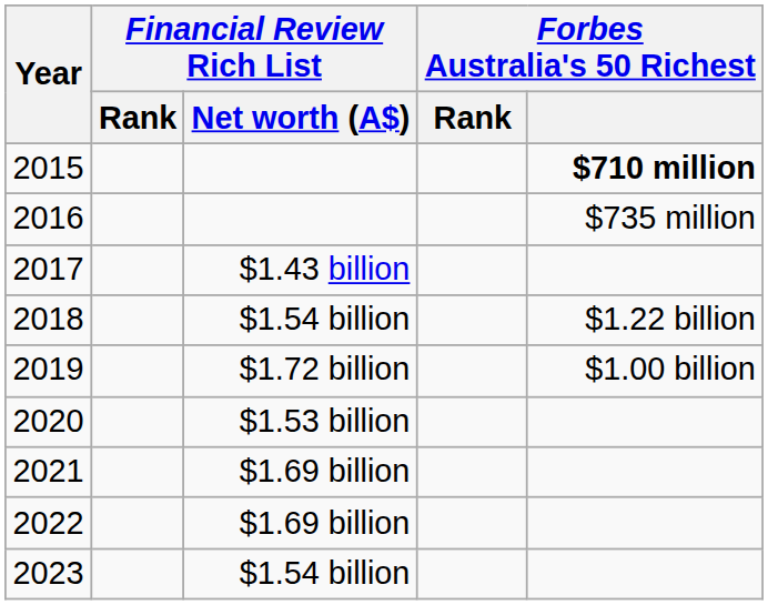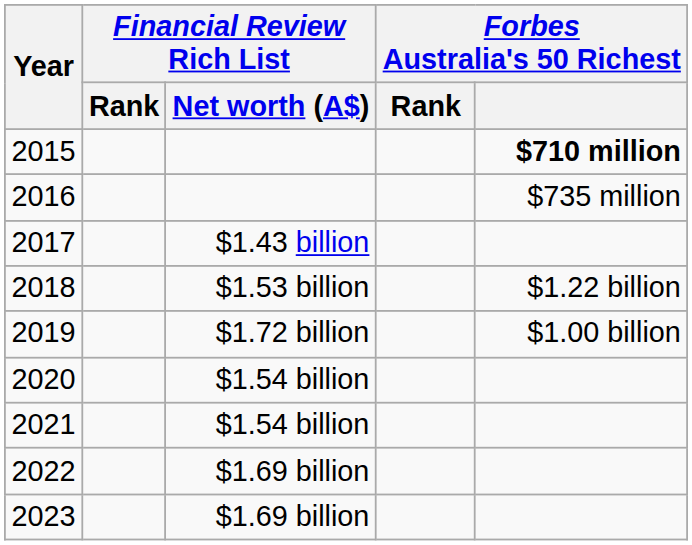2018 | Financial Review Rich List / Net worth (A$): $1.54 billion -> $1.53 billion
2020 | Financial Review Rich List / Net worth (A$): $1.53 billion -> $1.54 billion
2021 | Financial Review Rich List / Net worth (A$): $1.69 billion -> $1.54 billion
2023 | Financial Review Rich List / Net worth (A$): $1.54 billion -> $1.69 billion
